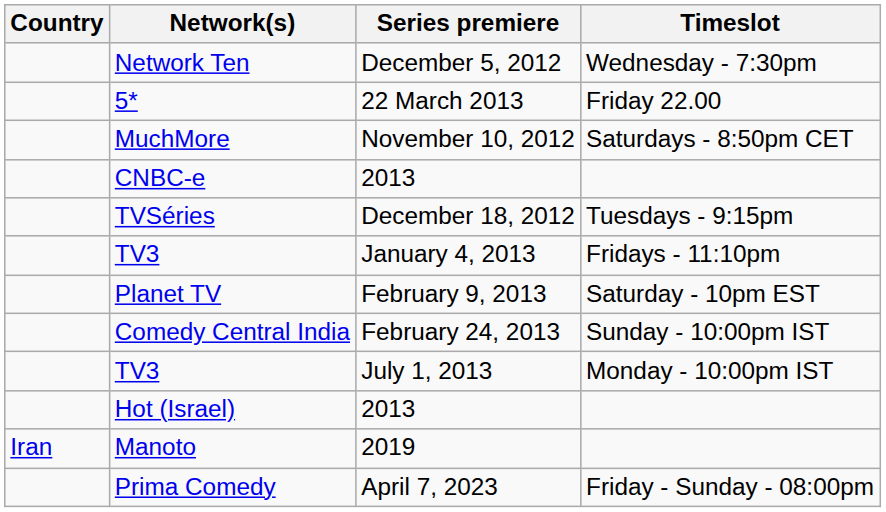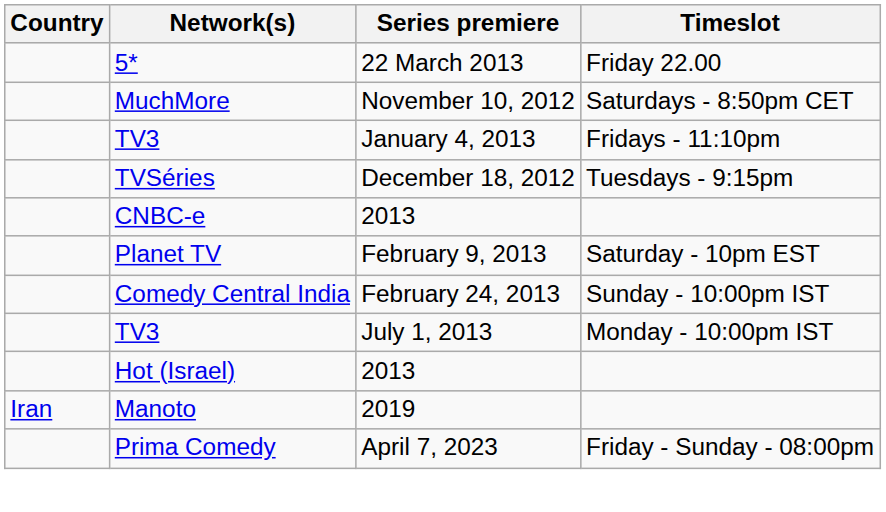- row: Network Ten | December 5, 2012 | Wednesday - 7:30pm
rows swapped: TV3 / January 4, 2013 <-> CNBC-e
